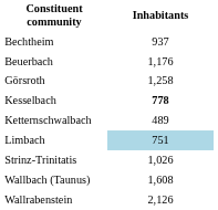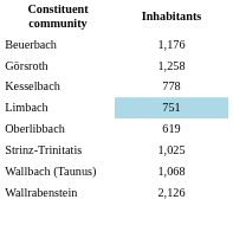- row: Bechtheim | 937
Kesselbach | Inhabitants: bold -> normal
- row: Ketternschwalbach | 489
+ row: Oberlibbach | 619
Strinz-Trinitatis | Inhabitants: 1,026 -> 1,025
Wallbach (Taunus) | Inhabitants: 1,608 -> 1,068
